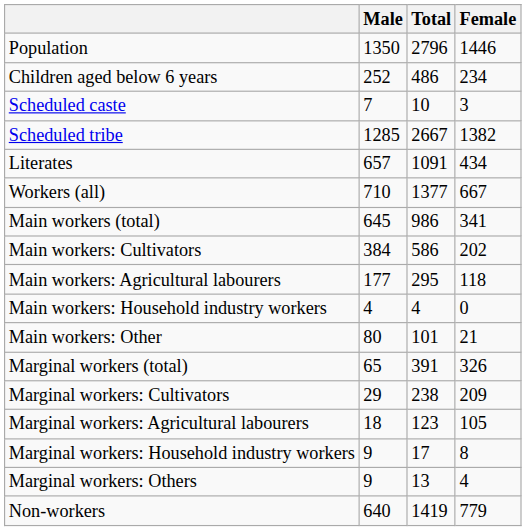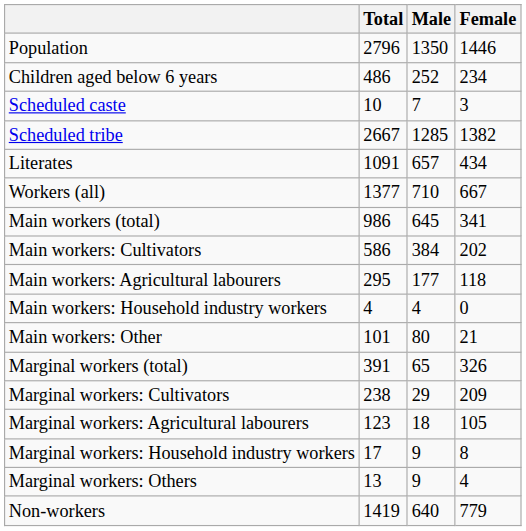columns swapped: Total <-> Male
